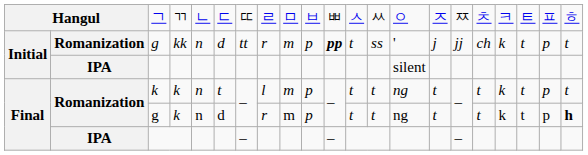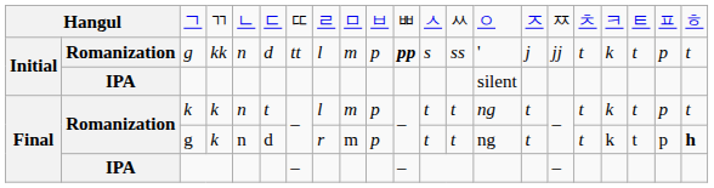Initial / g | column 8: r -> l
Initial / g | column 12: t -> s
Initial / g | column 17: ch -> t
